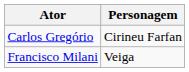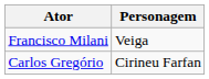rows swapped: Carlos Gregório <-> Francisco Milani
